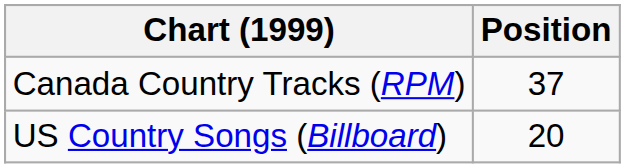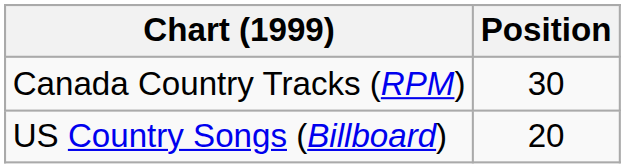Canada Country Tracks (RPM) | Position: 37 -> 30
